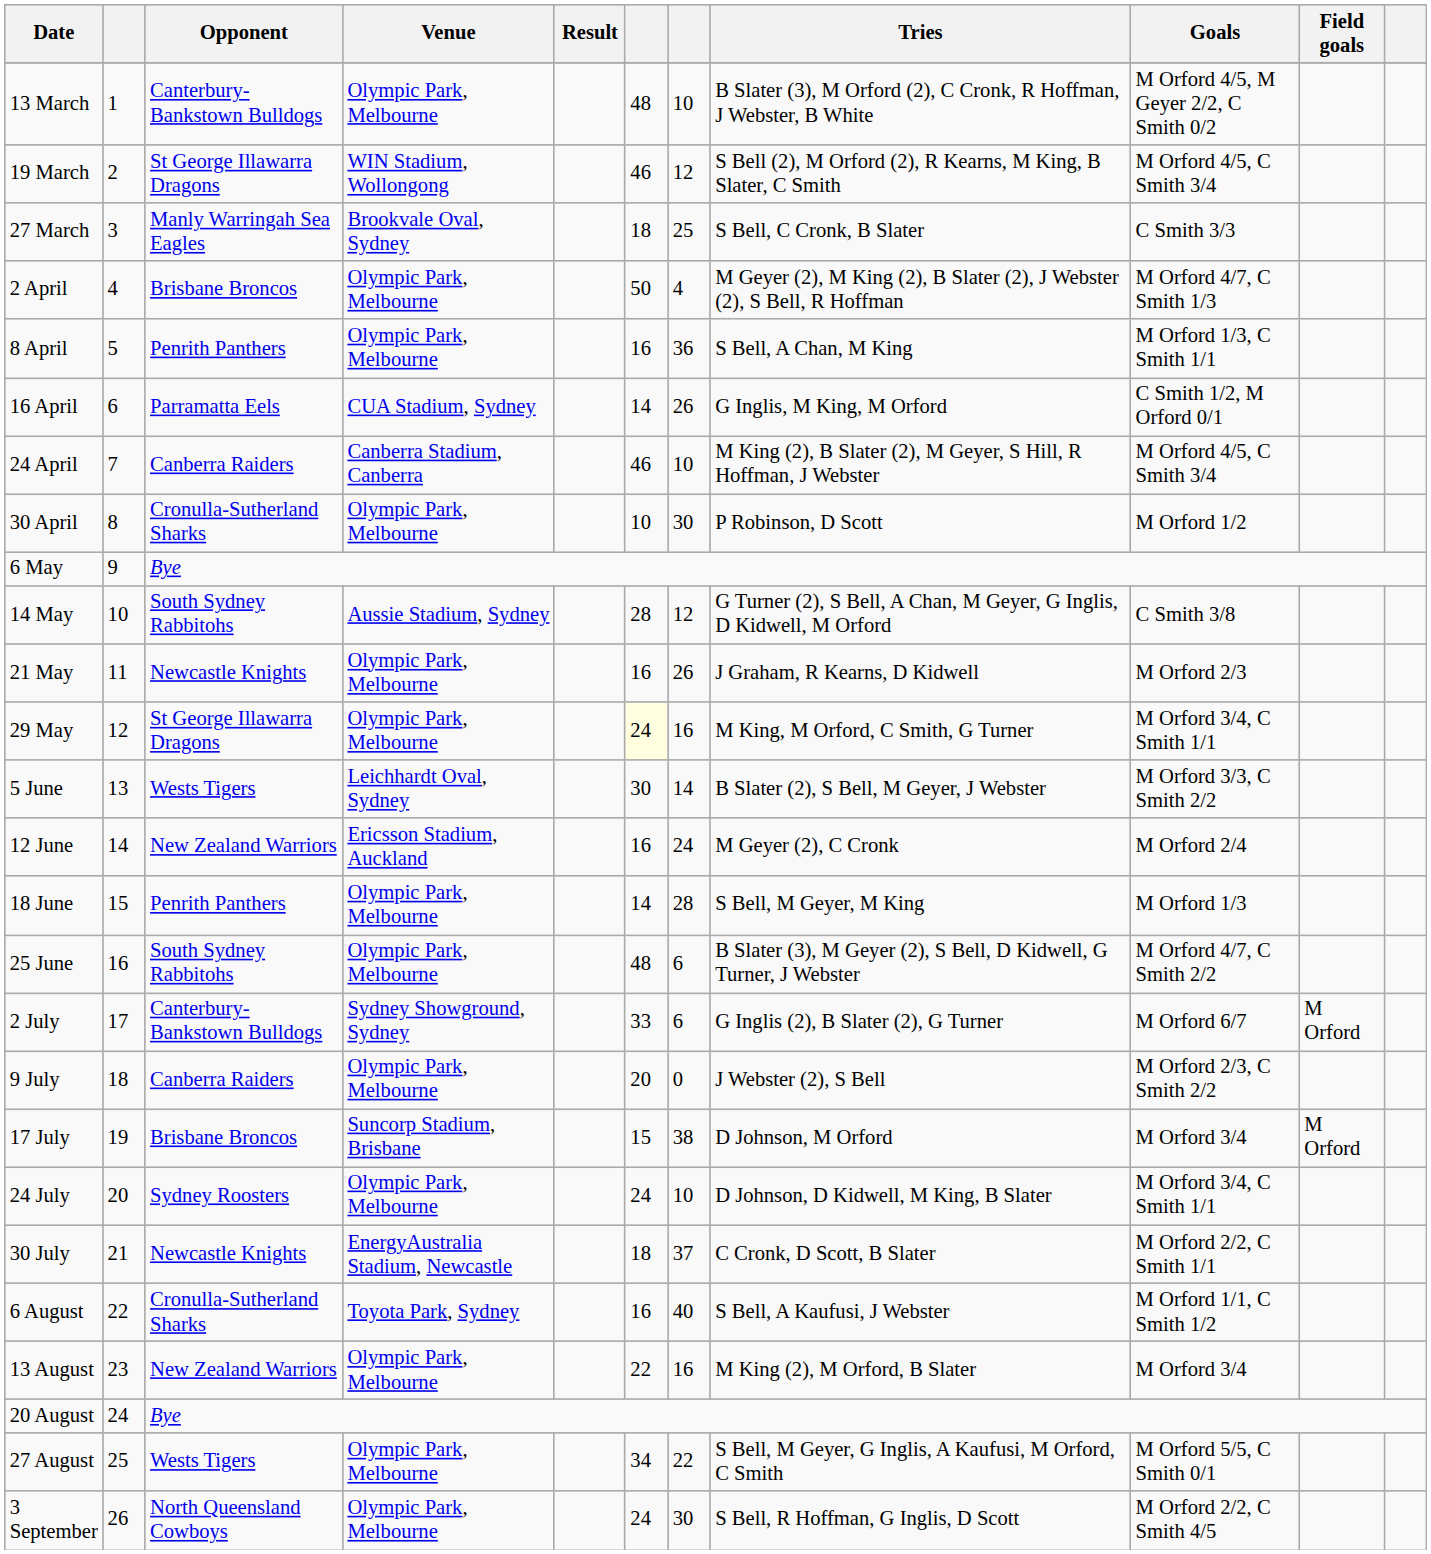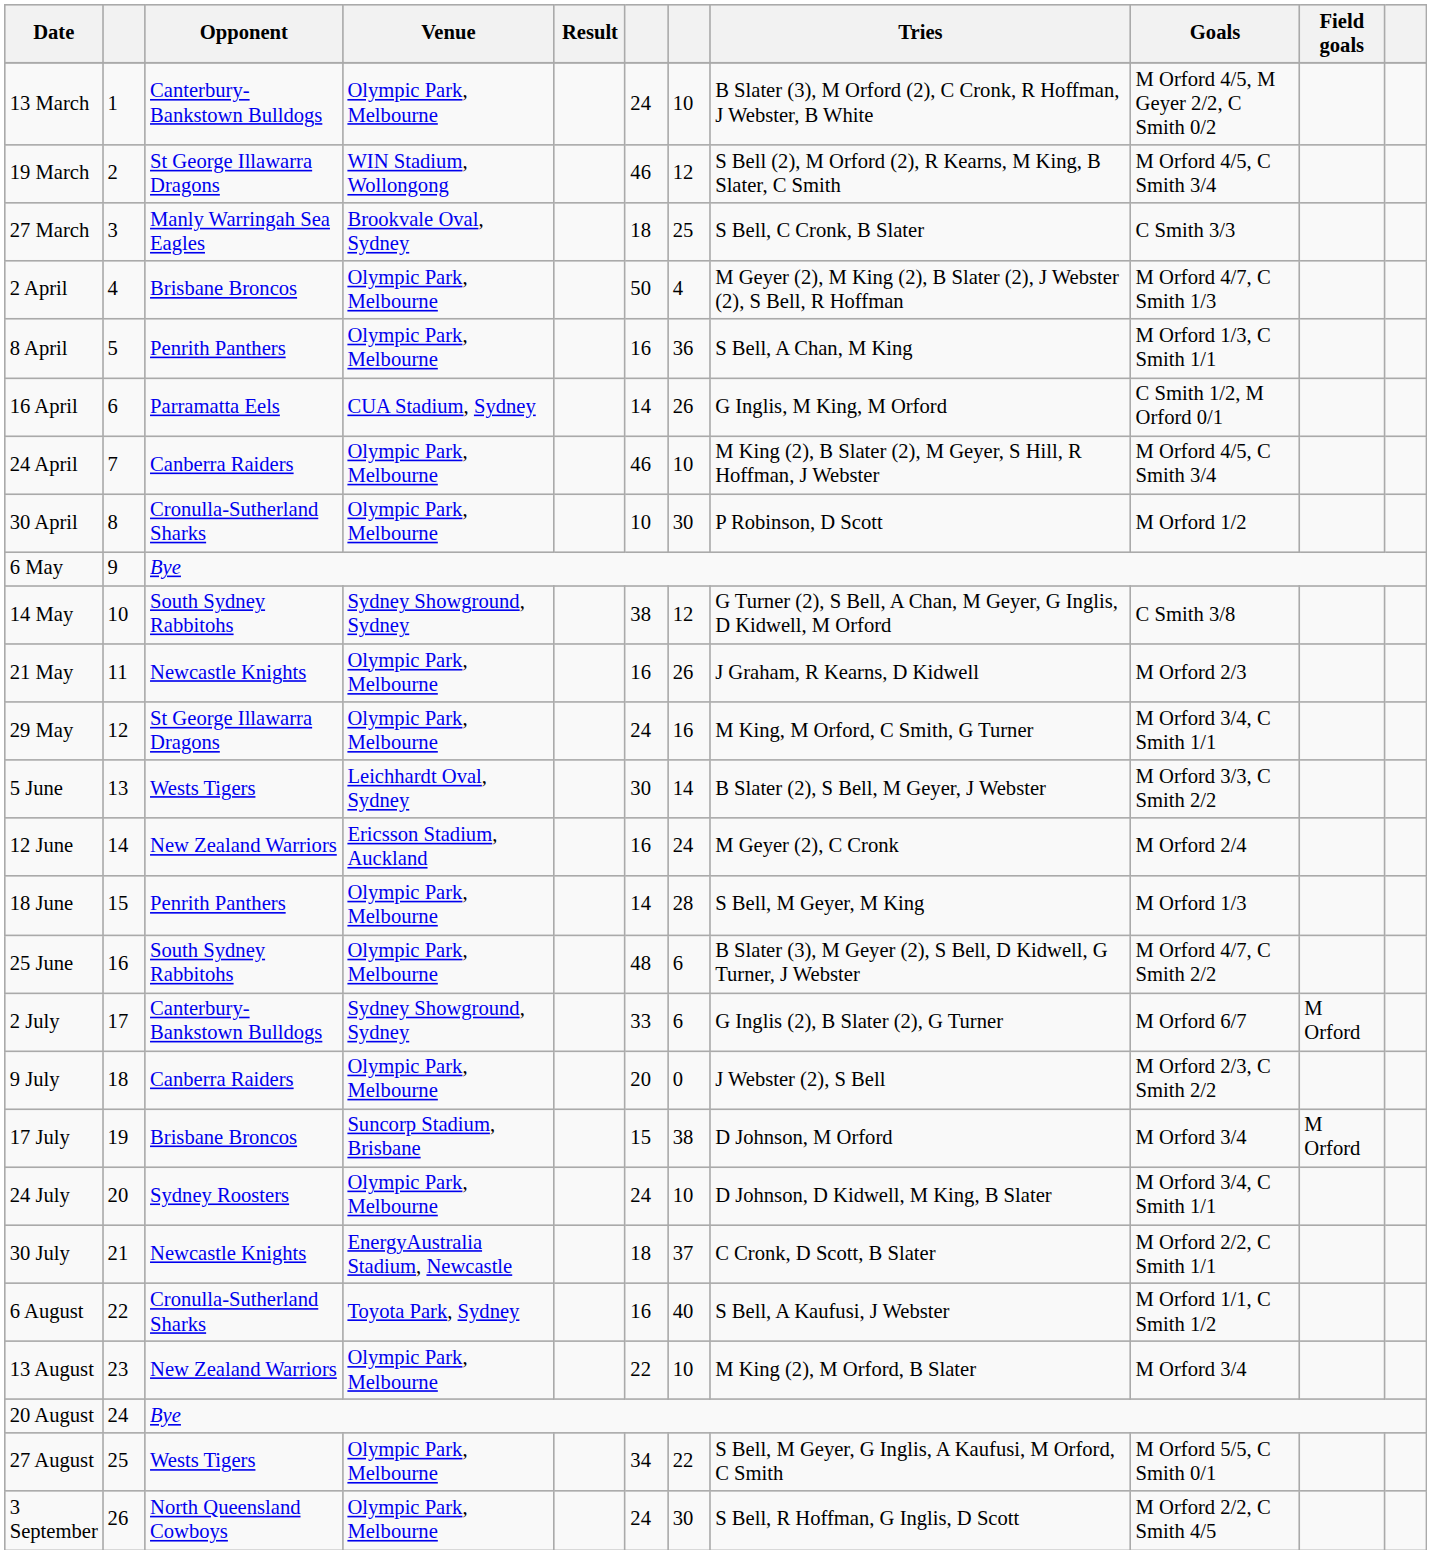13 March | column 6: 48 -> 24
24 April | Venue: Canberra Stadium, Canberra -> Olympic Park, Melbourne
14 May | Venue: Aussie Stadium, Sydney -> Sydney Showground, Sydney
14 May | column 6: 28 -> 38
29 May | column 6: lightyellow background -> no background
13 August | column 7: 16 -> 10
